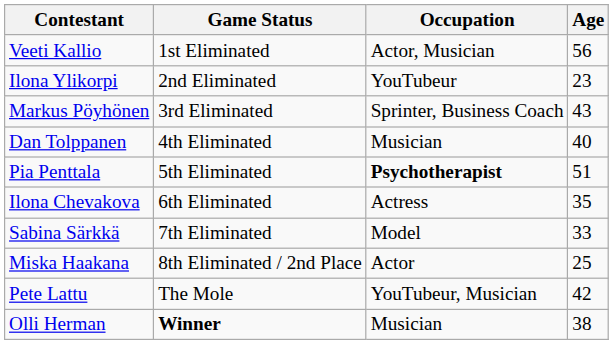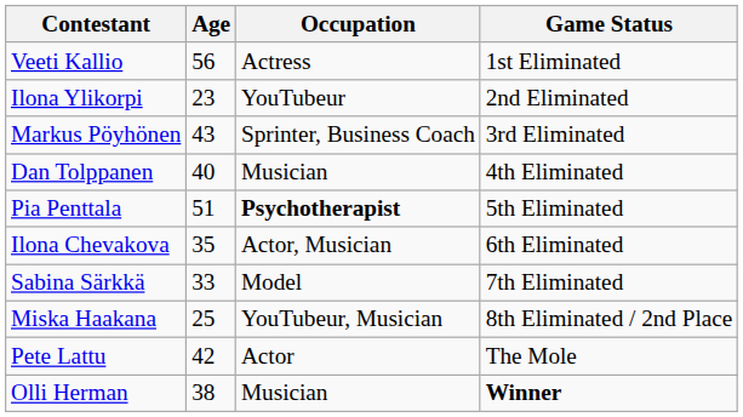columns swapped: Age <-> Game Status
Veeti Kallio | Occupation: Actor, Musician -> Actress
Ilona Chevakova | Occupation: Actress -> Actor, Musician
Miska Haakana | Occupation: Actor -> YouTubeur, Musician
Pete Lattu | Occupation: YouTubeur, Musician -> Actor
